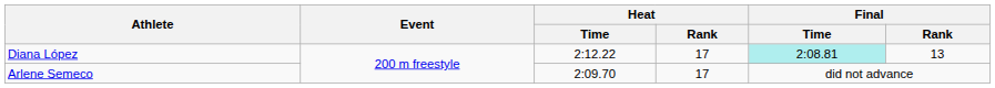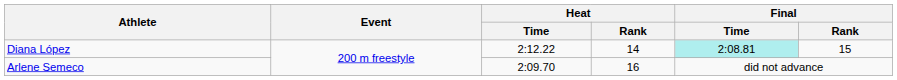Diana López | Heat / Rank: 17 -> 14
Diana López | Final / Rank: 13 -> 15
Arlene Semeco | Heat / Rank: 17 -> 16
